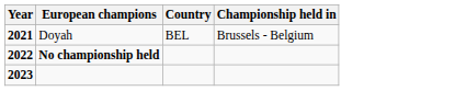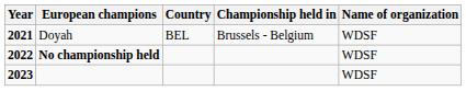+ column: Name of organization | WDSF | WDSF | WDSF
